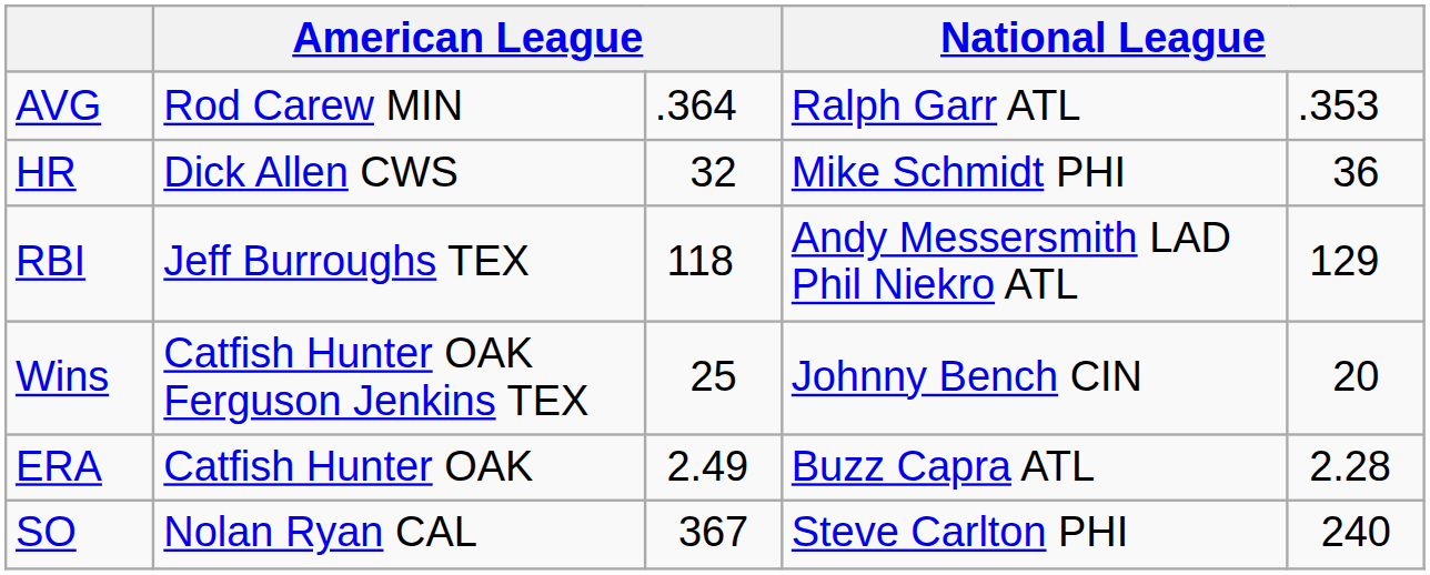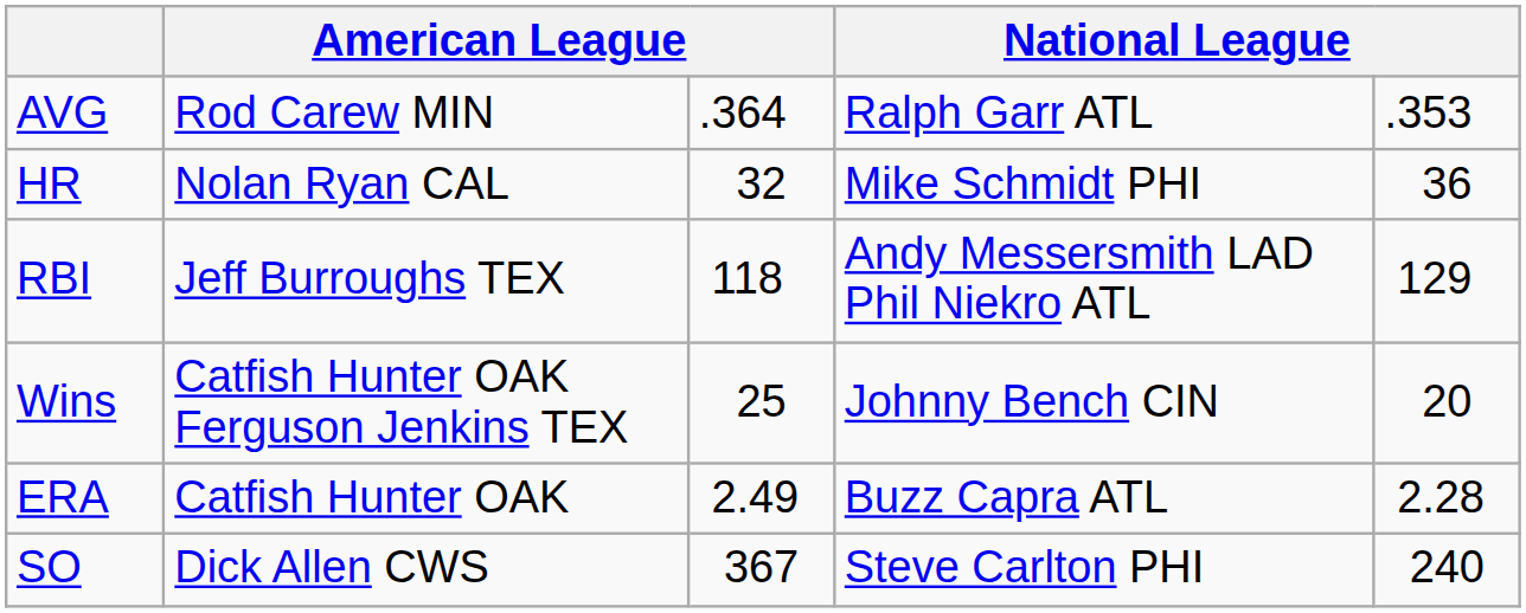HR | column 2: Dick Allen CWS -> Nolan Ryan CAL
SO | column 2: Nolan Ryan CAL -> Dick Allen CWS
